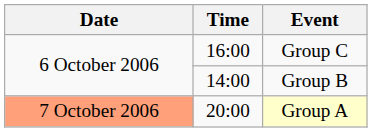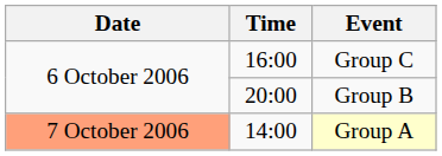Group B | Time: 14:00 -> 20:00
Group A | Time: 20:00 -> 14:00
